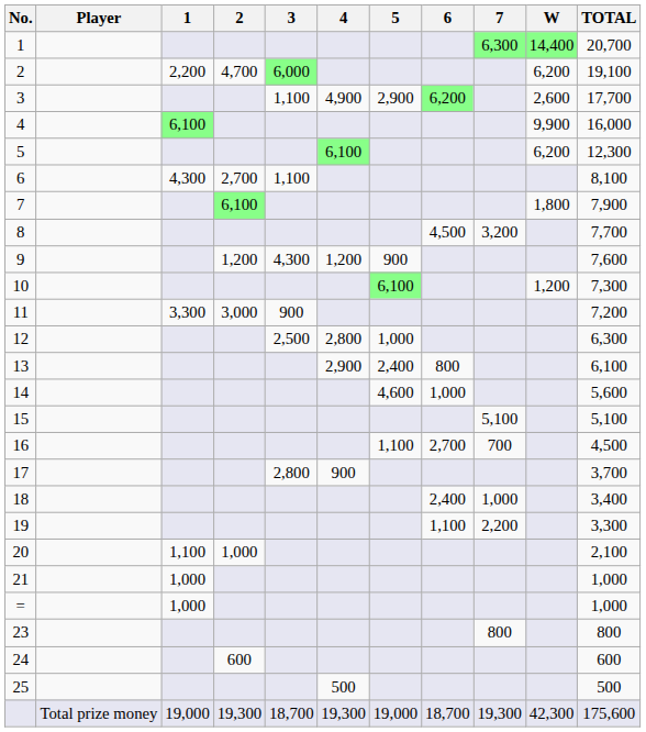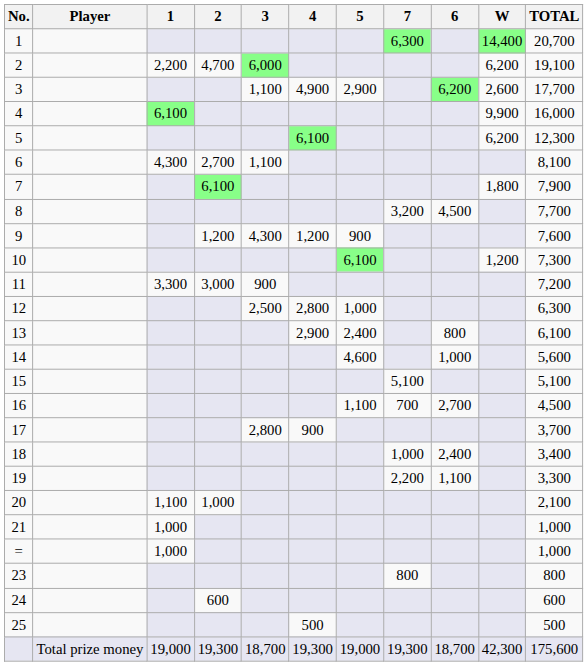columns swapped: 6 <-> 7
